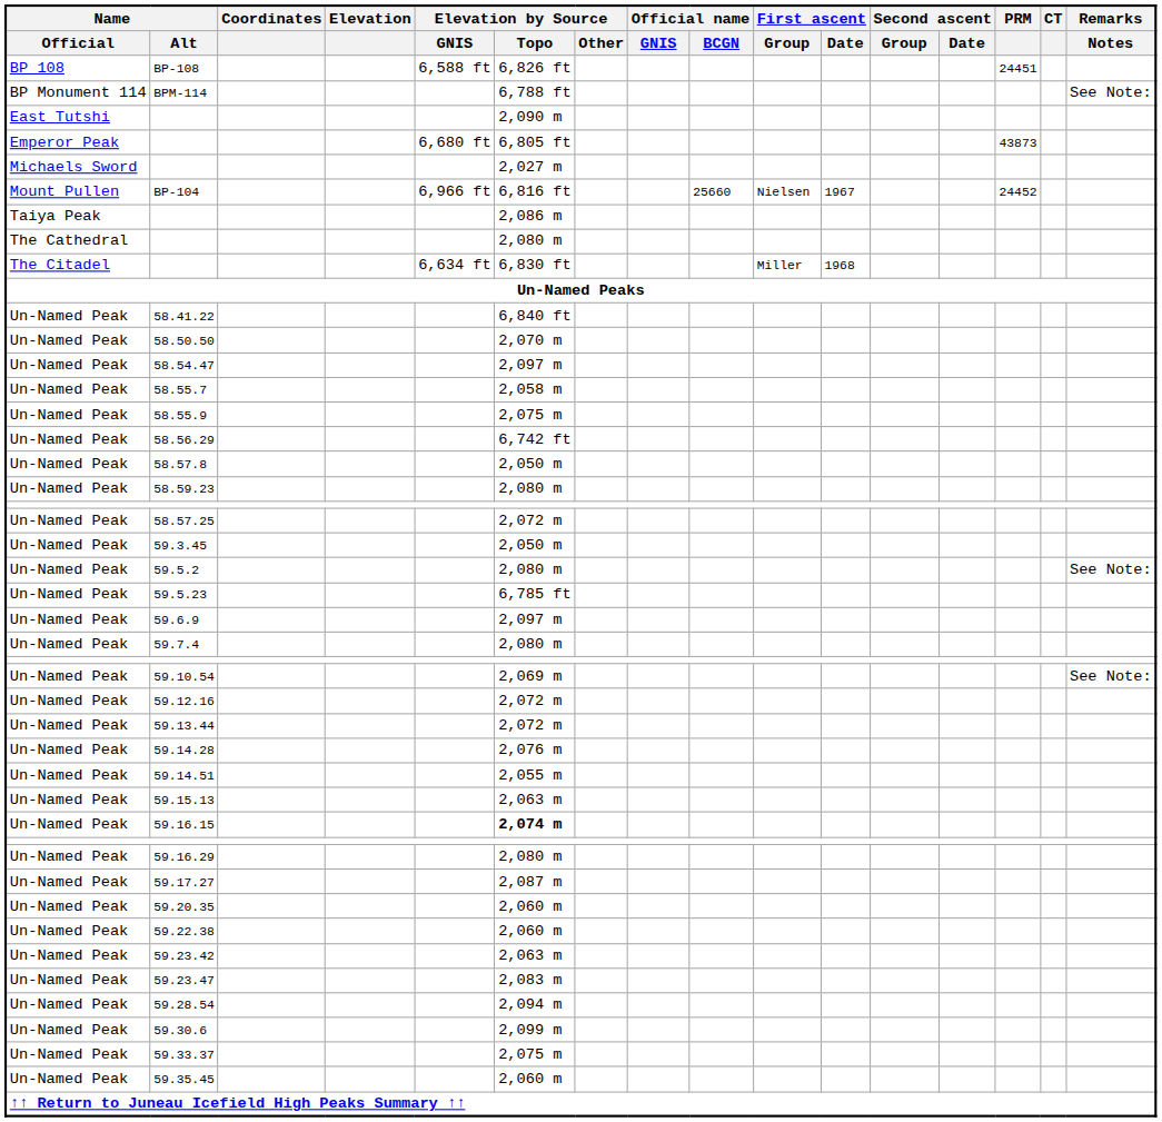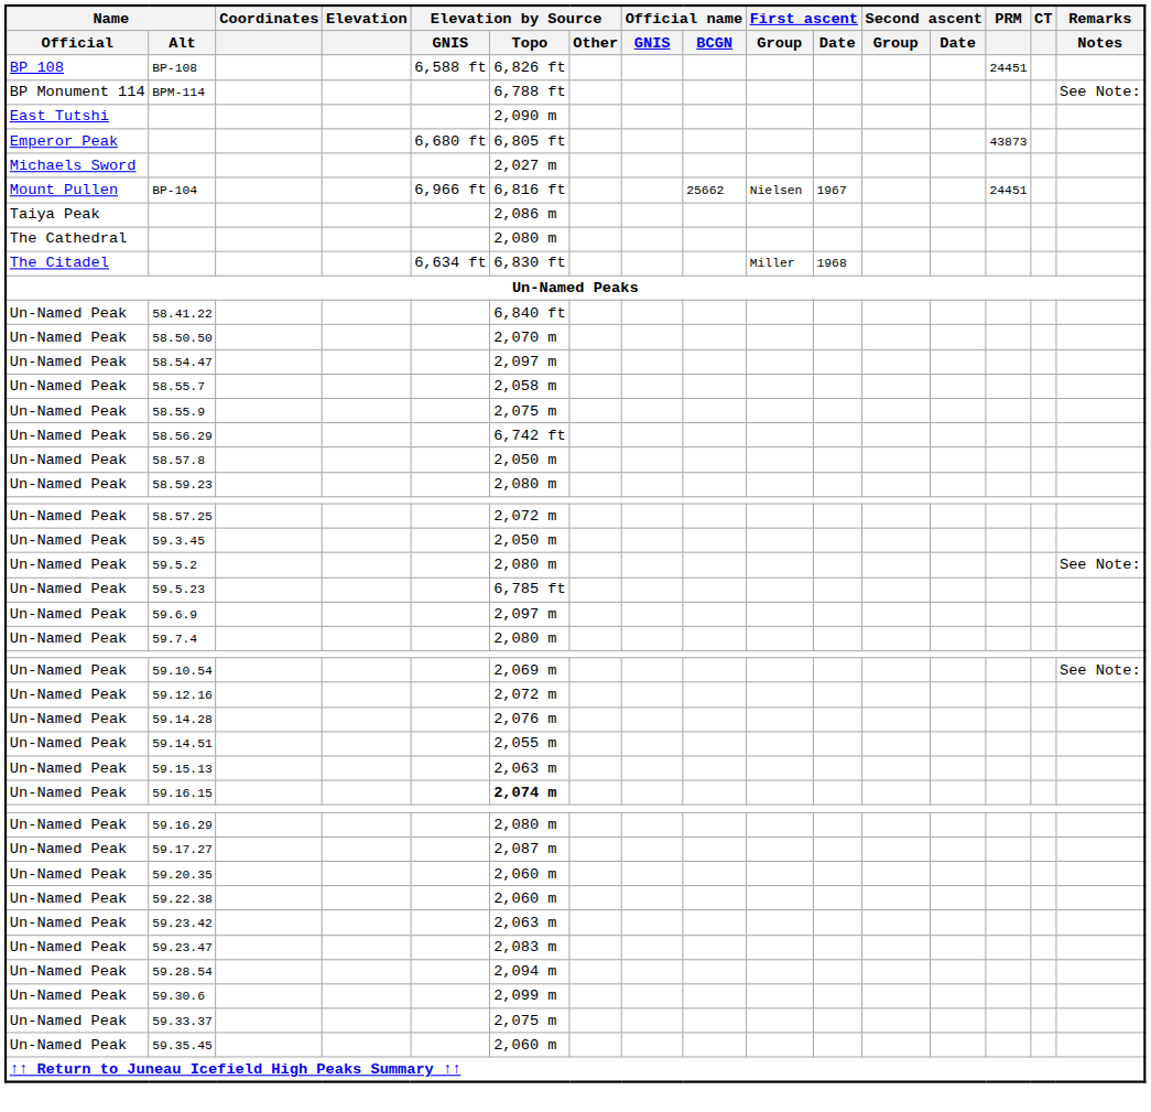BP-104 | Official name / BCGN: 25660 -> 25662
BP-104 | PRM: 24452 -> 24451
- row: Un-Named Peak | 59.13.44 | 2,072 m
